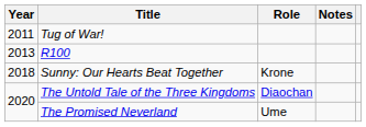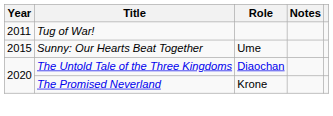- row: 2013 | R100
Sunny: Our Hearts Beat Together | Year: 2018 -> 2015
Sunny: Our Hearts Beat Together | Role: Krone -> Ume
The Promised Neverland | Role: Ume -> Krone
